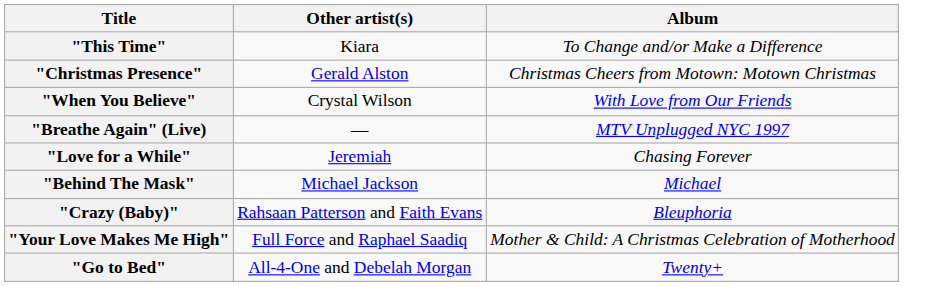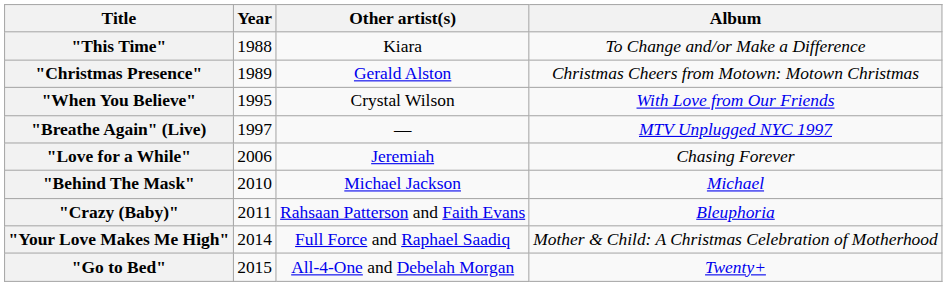+ column: Year | 1988 | 1989 | 1995 | 1997 | 2006 | 2010 | 2011 | 2014 | 2015
